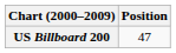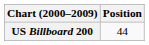US Billboard 200 | Position: 47 -> 44
